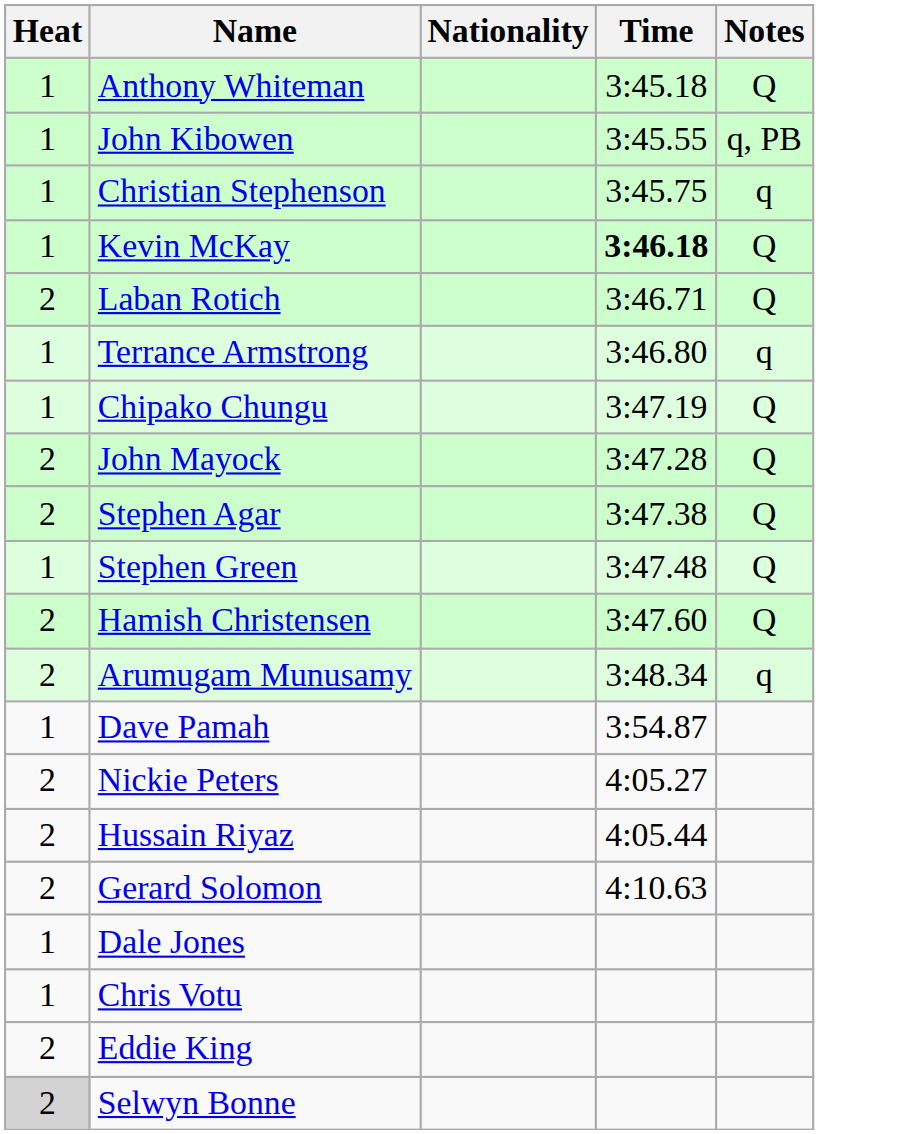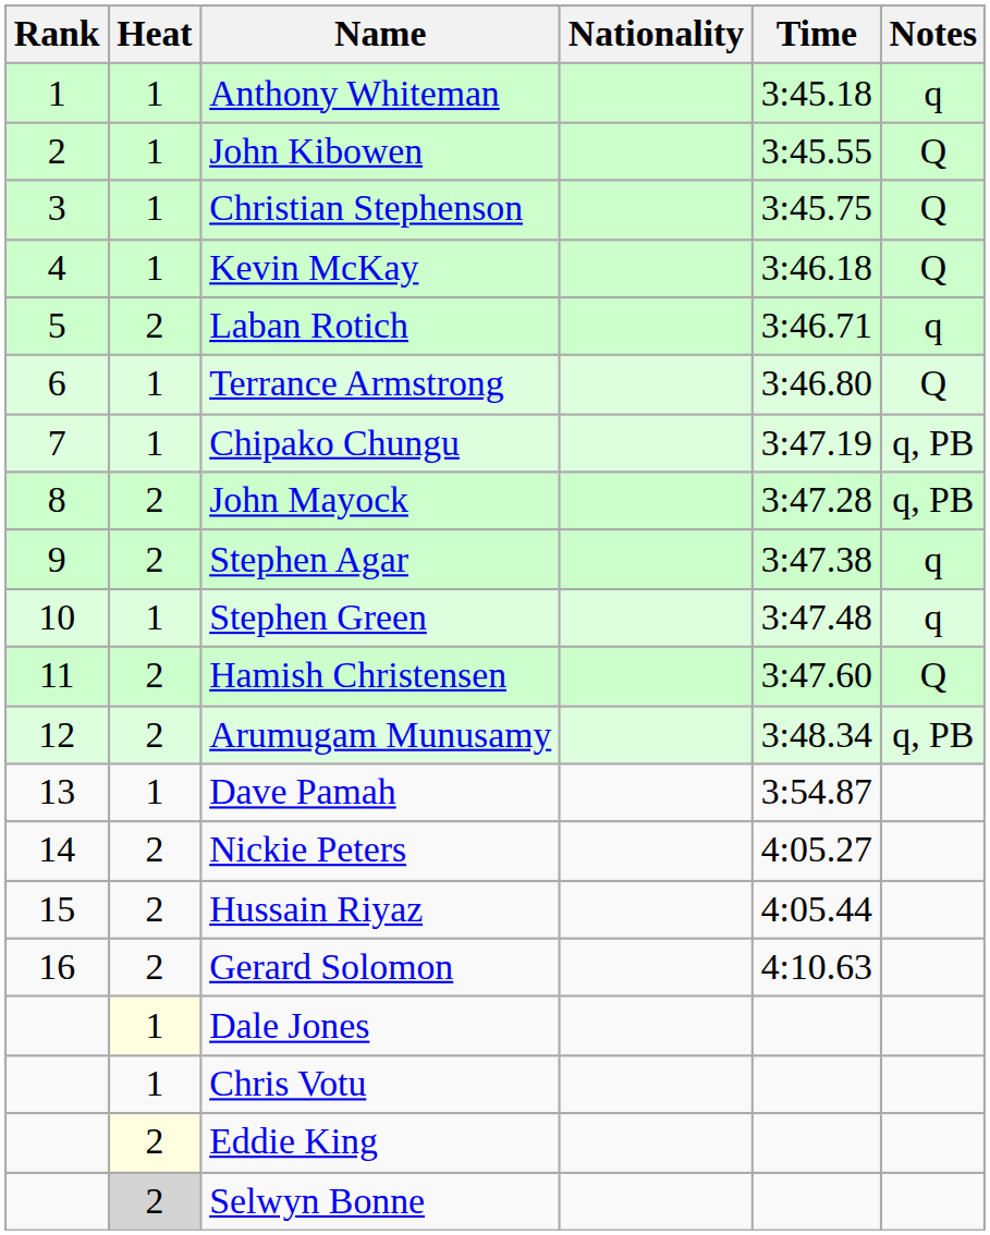+ column: Rank | 1 | 2 | 3 | 4 | 5 | 6 | 7 | 8 | 9 | 10 | 11 | 12 | 13 | 14 | 15 | 16
Anthony Whiteman | Notes: Q -> q
John Kibowen | Notes: q, PB -> Q
Christian Stephenson | Notes: q -> Q
Kevin McKay | Time: bold -> normal
Laban Rotich | Notes: Q -> q
Terrance Armstrong | Notes: q -> Q
Chipako Chungu | Notes: Q -> q, PB
John Mayock | Notes: Q -> q, PB
Stephen Agar | Notes: Q -> q
Stephen Green | Notes: Q -> q
Arumugam Munusamy | Notes: q -> q, PB
Dale Jones | Heat: no background -> lightyellow background
Eddie King | Heat: no background -> lightyellow background
